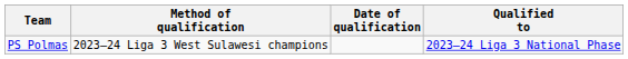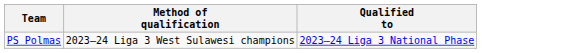- column: Date of qualification
